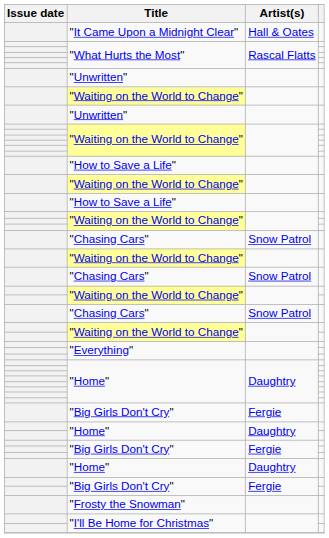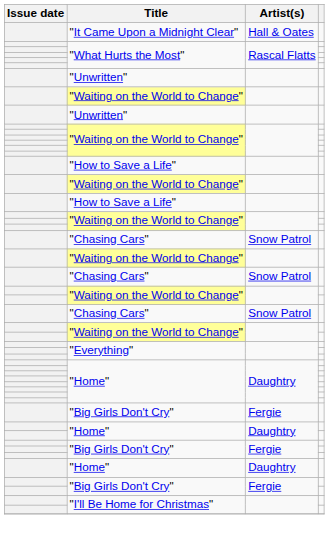- row: "Frosty the Snowman"
